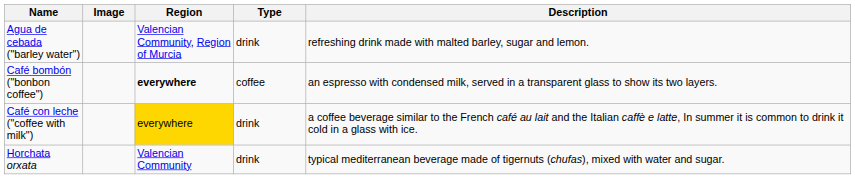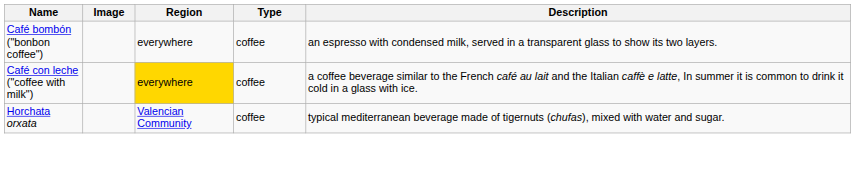- row: Agua de cebada ("barley water") | Valencian Community, Region of Murcia | drink | refreshing drink made with malted barley, sugar and lemon.
Café bombón ("bonbon coffee") | Region: bold -> normal
Café con leche ("coffee with milk") | Type: drink -> coffee
Horchata orxata | Type: drink -> coffee
